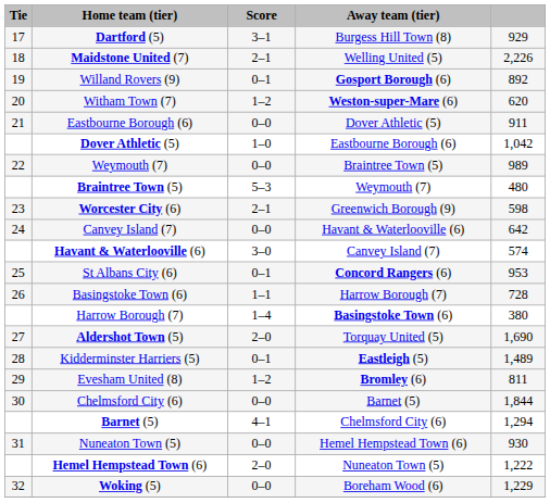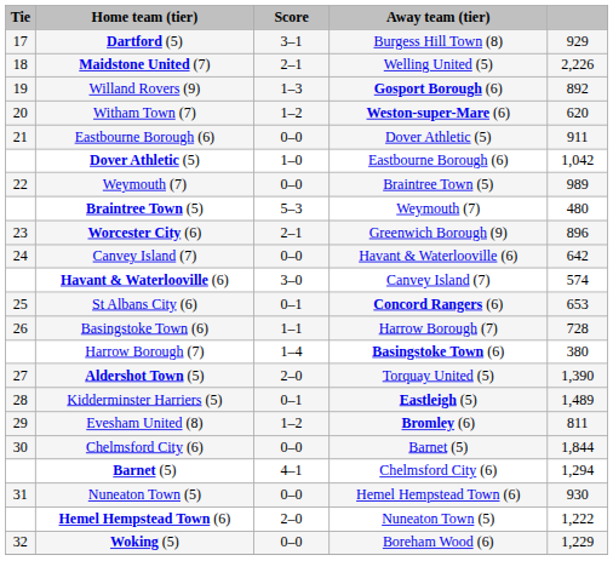Willand Rovers (9) | Score: 0–1 -> 1–3
Worcester City (6) | column 5: 598 -> 896
St Albans City (6) | column 5: 953 -> 653
Aldershot Town (5) | column 5: 1,690 -> 1,390
